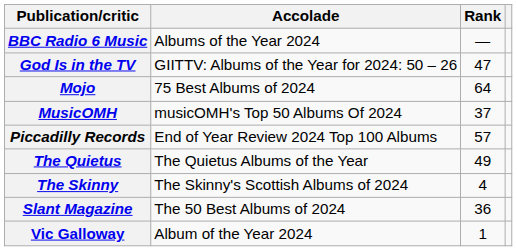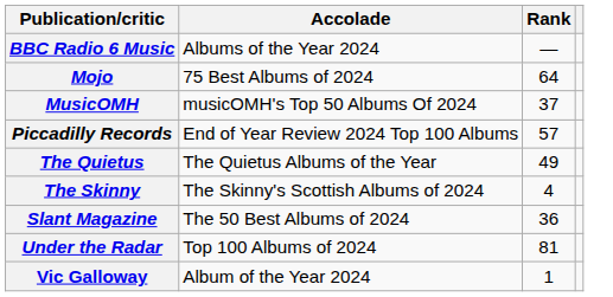- row: God Is in the TV | GIITTV: Albums of the Year for 2024: 50 – 26 | 47
+ row: Under the Radar | Top 100 Albums of 2024 | 81
